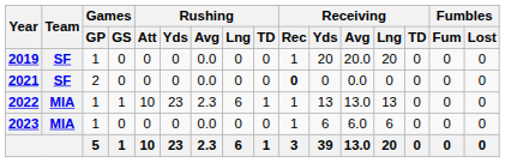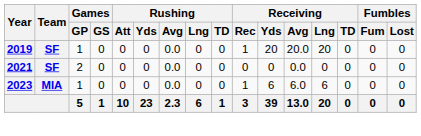2021 | Receiving / Rec: bold -> normal
- row: 2022 | MIA | 1 | 1 | 10 | 23 | 2.3 | 6 | 1 | 1 | 13 | 13.0 | 13 | 0 | 0 | 0
